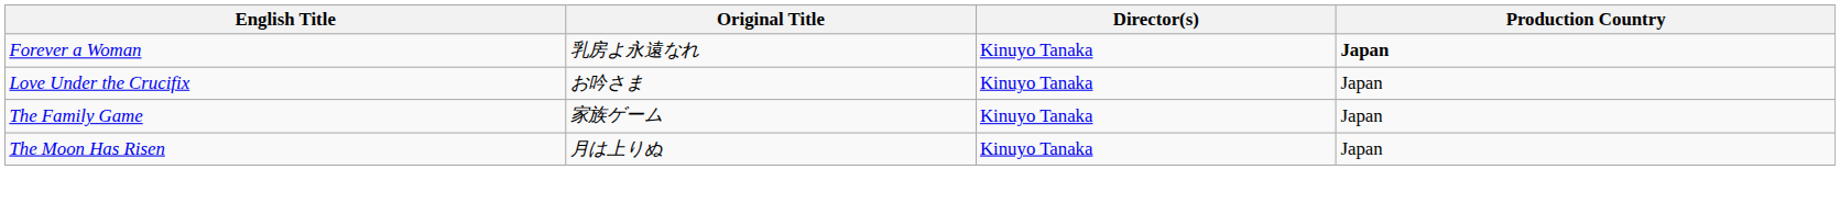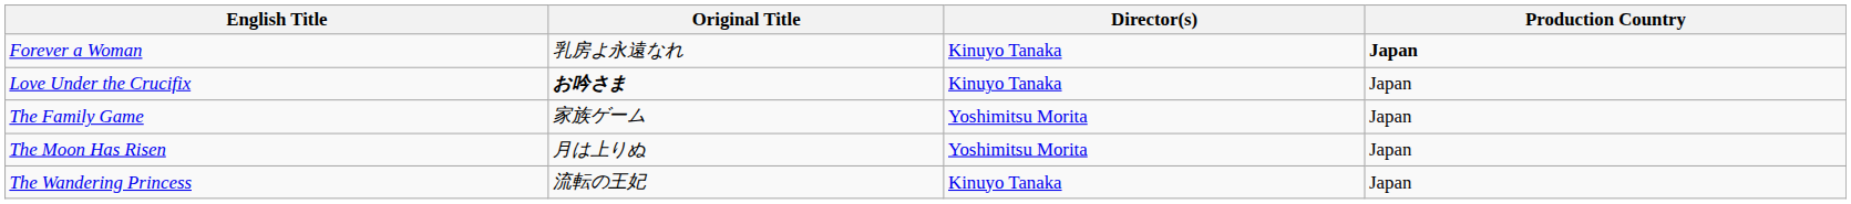Love Under the Crucifix | Original Title: normal -> bold
The Family Game | Director(s): Kinuyo Tanaka -> Yoshimitsu Morita
The Moon Has Risen | Director(s): Kinuyo Tanaka -> Yoshimitsu Morita
+ row: The Wandering Princess | 流転の王妃 | Kinuyo Tanaka | Japan
